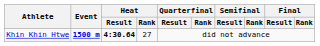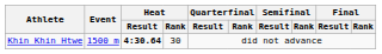Khin Khin Htwe | Event: bold -> normal
Khin Khin Htwe | Heat / Rank: 27 -> 30
